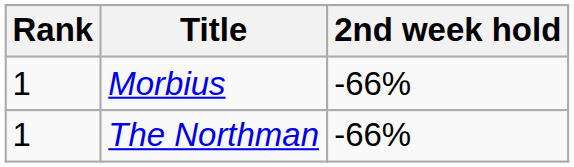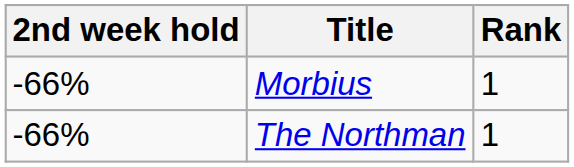columns swapped: Rank <-> 2nd week hold
